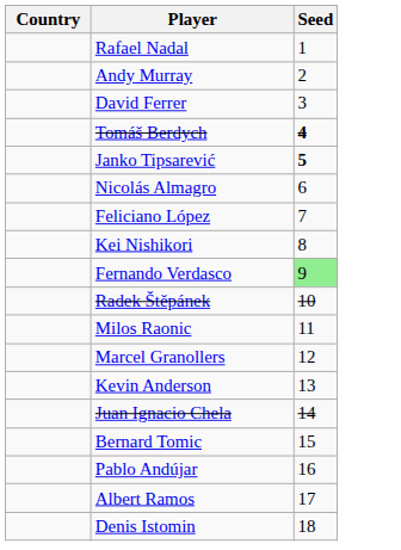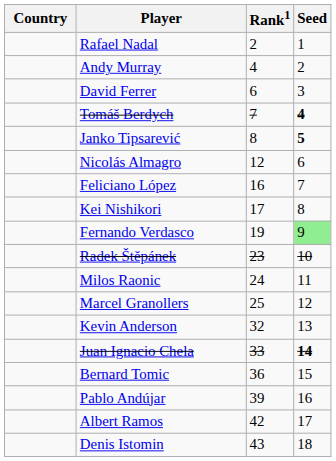+ column: Rank1 | 2 | 4 | 6 | 7 | 8 | 12 | 16 | 17 | 19 | 23 | 24 | 25 | 32 | 33 | 36 | 39 | 42 | 43
Juan Ignacio Chela | Seed: normal -> bold
